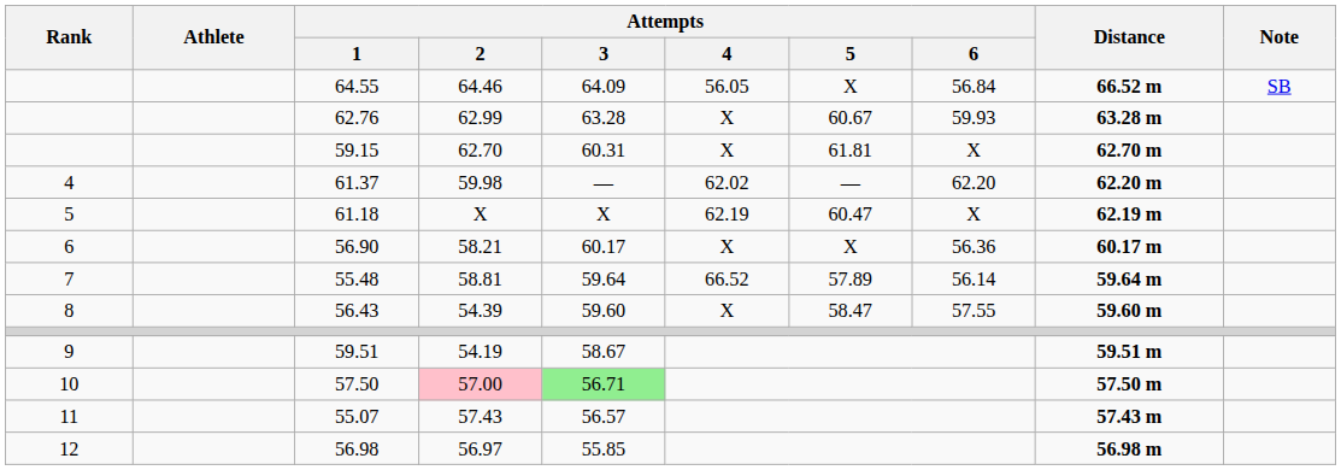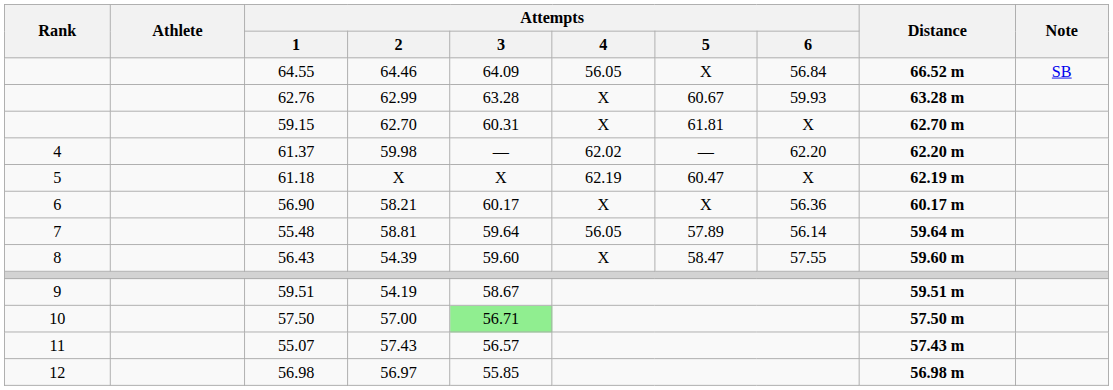55.48 | Attempts / 4: 66.52 -> 56.05
57.50 | Attempts / 2: pink background -> no background
